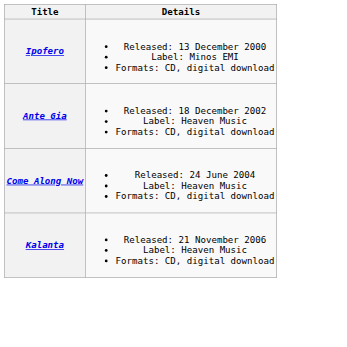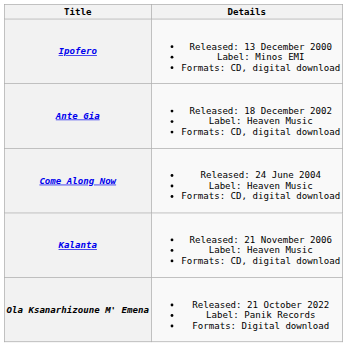+ row: Ola Ksanarhizoune M' Emena | Released: 21 October 2022 Label: Panik Records Formats: Digital download
